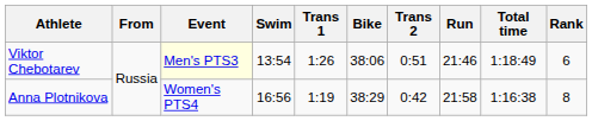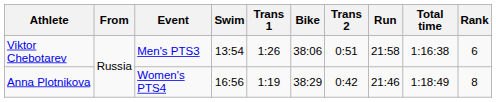Viktor Chebotarev | Event: lightyellow background -> no background
Viktor Chebotarev | Run: 21:46 -> 21:58
Viktor Chebotarev | Total time: 1:18:49 -> 1:16:38
Anna Plotnikova | Run: 21:58 -> 21:46
Anna Plotnikova | Total time: 1:16:38 -> 1:18:49
